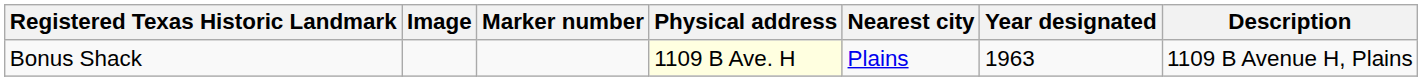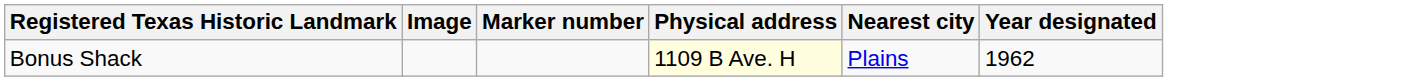- column: Description | 1109 B Avenue H, Plains
Bonus Shack | Year designated: 1963 -> 1962
